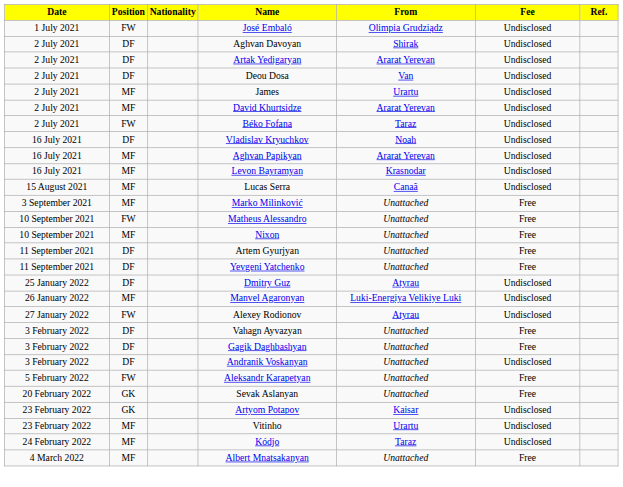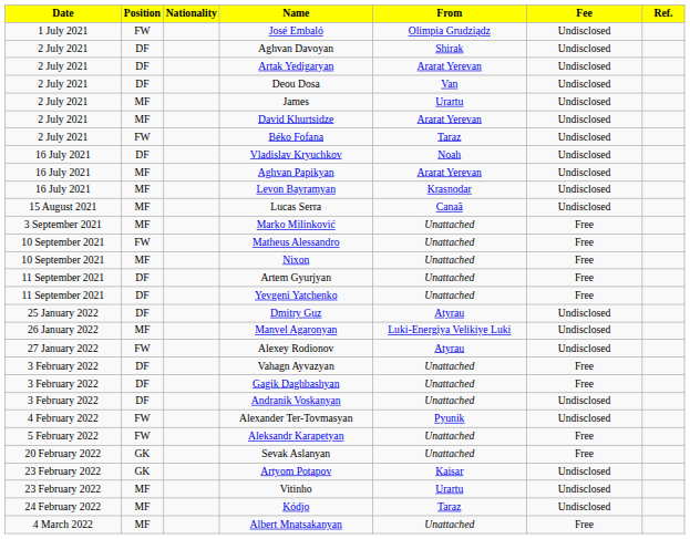+ row: 4 February 2022 | FW | Alexander Ter-Tovmasyan | Pyunik | Undisclosed
